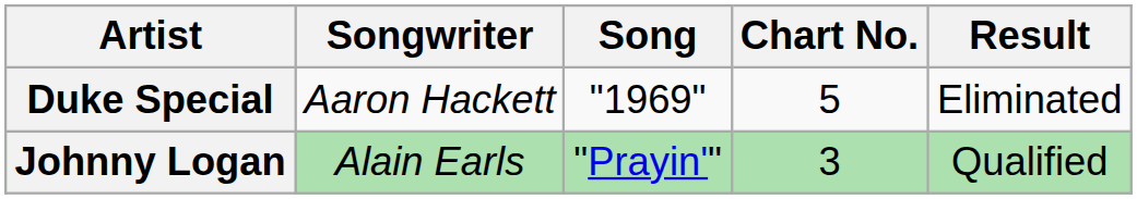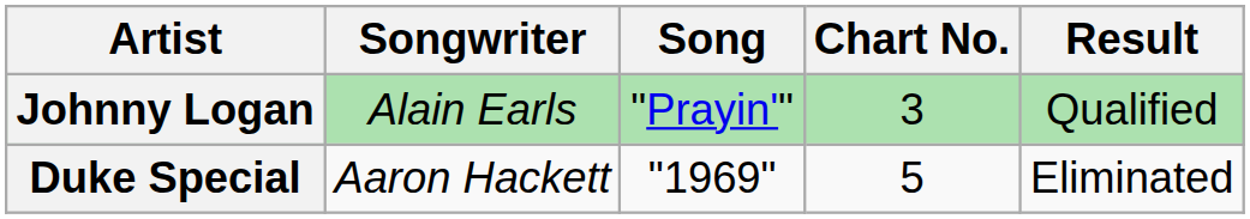rows swapped: Duke Special <-> Johnny Logan
